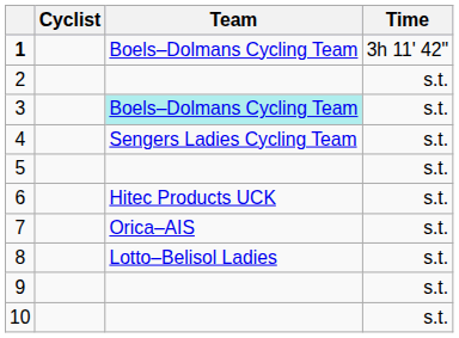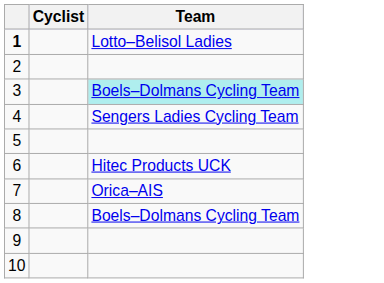- column: Time | 3h 11' 42" | s.t. | s.t. | s.t. | s.t. | s.t. | s.t. | s.t. | s.t. | s.t.
1 | Team: Boels–Dolmans Cycling Team -> Lotto–Belisol Ladies
8 | Team: Lotto–Belisol Ladies -> Boels–Dolmans Cycling Team
